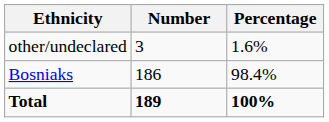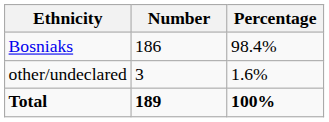rows swapped: Bosniaks <-> other/undeclared
